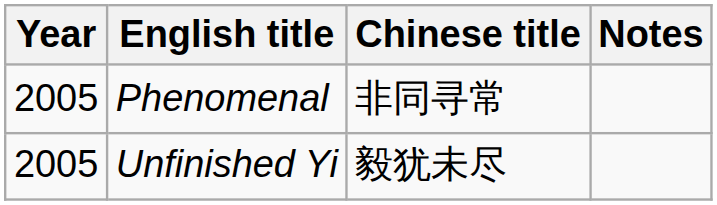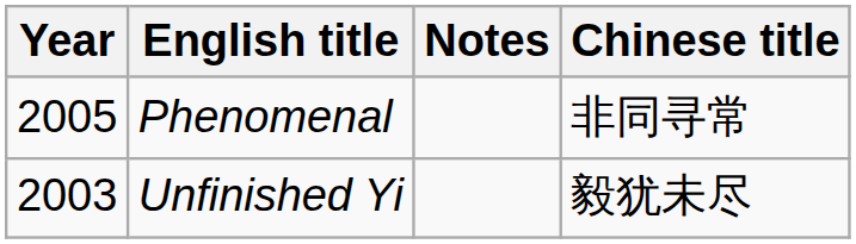columns swapped: Chinese title <-> Notes
Unfinished Yi | Year: 2005 -> 2003
